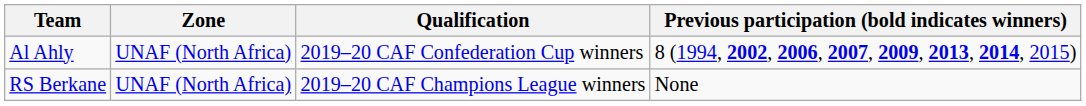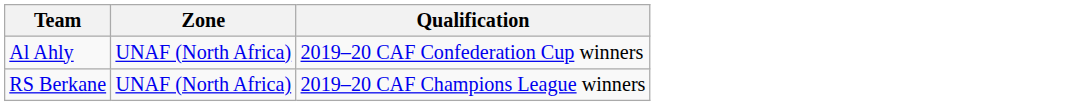- column: Previous participation (bold indicates winners) | 8 (1994, 2002, 2006, 2007, 2009, 2013, 2014, 2015) | None
